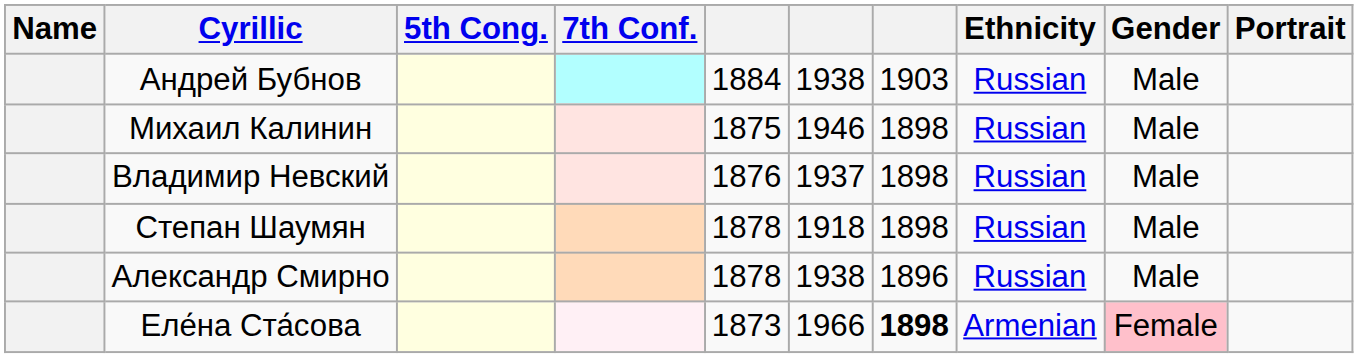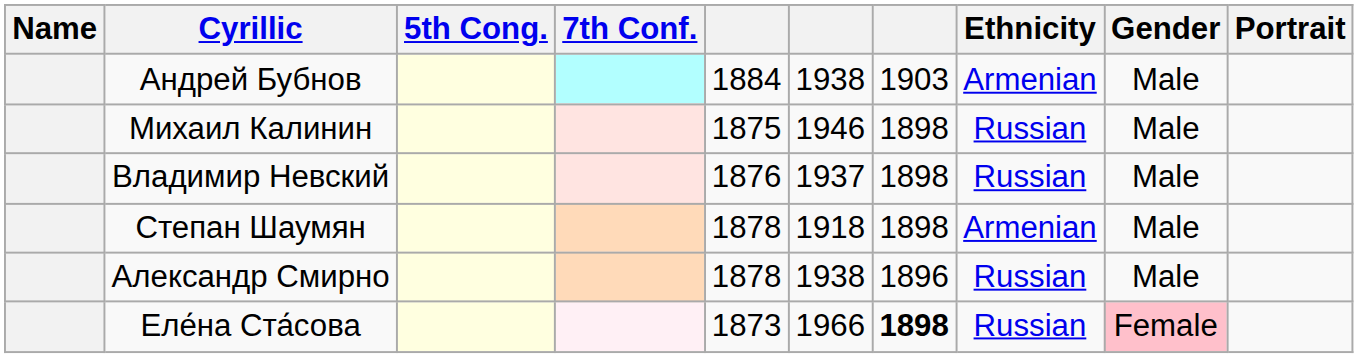Андрей Бубнов | Ethnicity: Russian -> Armenian
Степан Шаумян | Ethnicity: Russian -> Armenian
Еле́на Ста́сова | Ethnicity: Armenian -> Russian
